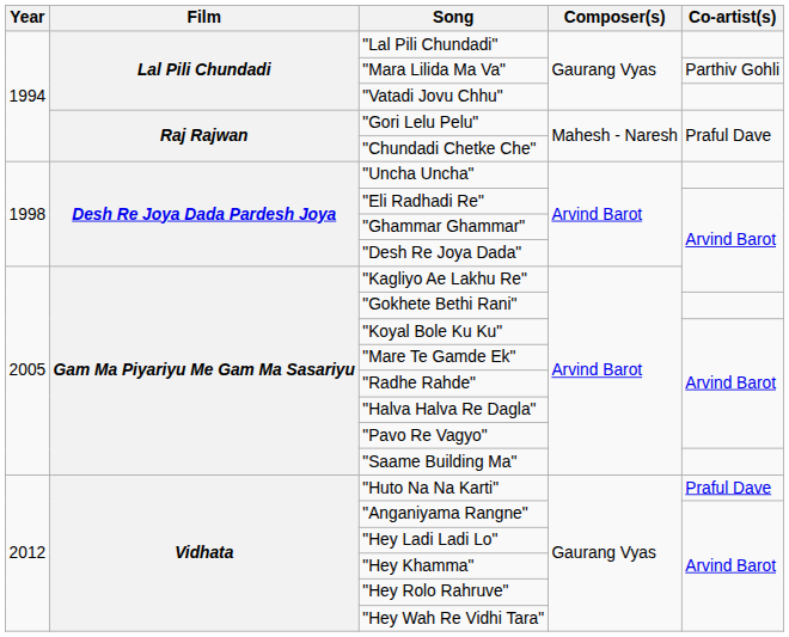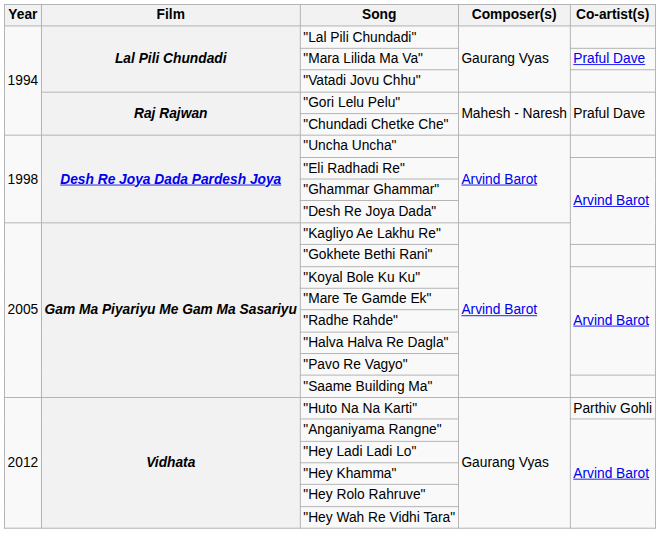"Mara Lilida Ma Va" | Co-artist(s): Parthiv Gohli -> Praful Dave
"Huto Na Na Karti" | Co-artist(s): Praful Dave -> Parthiv Gohli
